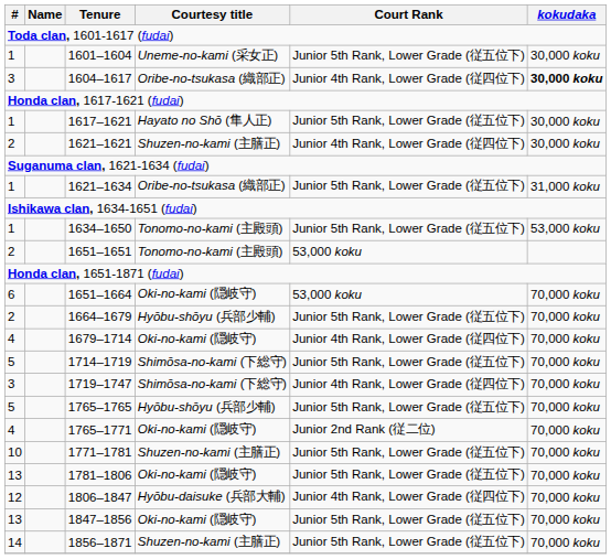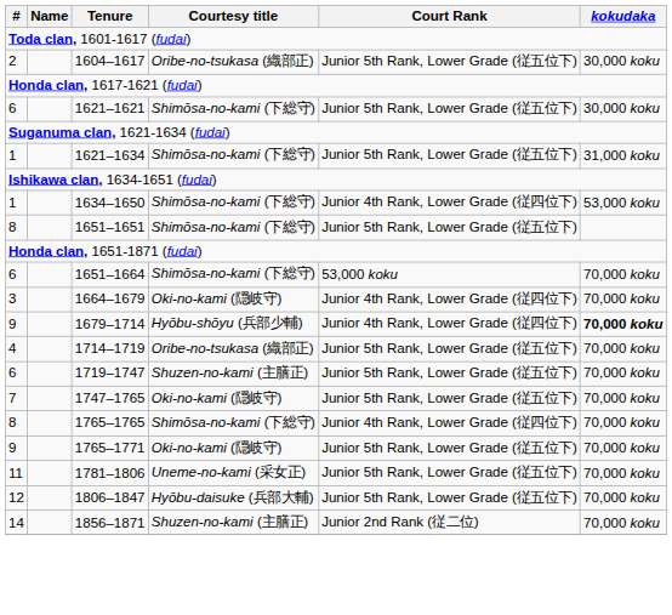- row: 1 | 1601–1604 | Uneme-no-kami (采女正) | Junior 5th Rank, Lower Grade (従五位下) | 30,000 koku
1604–1617 | #: 3 -> 2
1604–1617 | Court Rank: Junior 4th Rank, Lower Grade (従四位下) -> Junior 5th Rank, Lower Grade (従五位下)
1604–1617 | kokudaka: bold -> normal
- row: 1 | 1617–1621 | Hayato no Shō (隼人正) | Junior 5th Rank, Lower Grade (従五位下) | 30,000 koku
1621–1621 | #: 2 -> 6
1621–1621 | Courtesy title: Shuzen-no-kami (主膳正) -> Shimōsa-no-kami (下総守)
1621–1621 | Court Rank: Junior 4th Rank, Lower Grade (従四位下) -> Junior 5th Rank, Lower Grade (従五位下)
1621–1634 | Courtesy title: Oribe-no-tsukasa (織部正) -> Shimōsa-no-kami (下総守)
1634–1650 | Courtesy title: Tonomo-no-kami (主殿頭) -> Shimōsa-no-kami (下総守)
1634–1650 | Court Rank: Junior 5th Rank, Lower Grade (従五位下) -> Junior 4th Rank, Lower Grade (従四位下)
1651–1651 | #: 2 -> 8
1651–1651 | Courtesy title: Tonomo-no-kami (主殿頭) -> Shimōsa-no-kami (下総守)
1651–1651 | Court Rank: 53,000 koku -> Junior 5th Rank, Lower Grade (従五位下)
1651–1664 | Courtesy title: Oki-no-kami (隠岐守) -> Shimōsa-no-kami (下総守)
1664–1679 | #: 2 -> 3
1664–1679 | Courtesy title: Hyōbu-shōyu (兵部少輔) -> Oki-no-kami (隠岐守)
1664–1679 | Court Rank: Junior 5th Rank, Lower Grade (従五位下) -> Junior 4th Rank, Lower Grade (従四位下)
1679–1714 | #: 4 -> 9
1679–1714 | Courtesy title: Oki-no-kami (隠岐守) -> Hyōbu-shōyu (兵部少輔)
1679–1714 | kokudaka: normal -> bold
1714–1719 | #: 5 -> 4
1714–1719 | Courtesy title: Shimōsa-no-kami (下総守) -> Oribe-no-tsukasa (織部正)
1719–1747 | #: 3 -> 6
1719–1747 | Courtesy title: Shimōsa-no-kami (下総守) -> Shuzen-no-kami (主膳正)
1719–1747 | Court Rank: Junior 4th Rank, Lower Grade (従四位下) -> Junior 5th Rank, Lower Grade (従五位下)
+ row: 7 | 1747–1765 | Oki-no-kami (隠岐守) | Junior 5th Rank, Lower Grade (従五位下) | 70,000 koku
1765–1765 | #: 5 -> 8
1765–1765 | Courtesy title: Hyōbu-shōyu (兵部少輔) -> Shimōsa-no-kami (下総守)
1765–1765 | Court Rank: Junior 5th Rank, Lower Grade (従五位下) -> Junior 4th Rank, Lower Grade (従四位下)
1765–1771 | #: 4 -> 9
1765–1771 | Court Rank: Junior 2nd Rank (従二位) -> Junior 5th Rank, Lower Grade (従五位下)
- row: 10 | 1771–1781 | Shuzen-no-kami (主膳正) | Junior 5th Rank, Lower Grade (従五位下) | 70,000 koku
1781–1806 | #: 13 -> 11
1781–1806 | Courtesy title: Oki-no-kami (隠岐守) -> Uneme-no-kami (采女正)
1806–1847 | Court Rank: Junior 4th Rank, Lower Grade (従四位下) -> Junior 5th Rank, Lower Grade (従五位下)
- row: 13 | 1847–1856 | Oki-no-kami (隠岐守) | Junior 5th Rank, Lower Grade (従五位下) | 70,000 koku
1856–1871 | Court Rank: Junior 5th Rank, Lower Grade (従五位下) -> Junior 2nd Rank (従二位)
